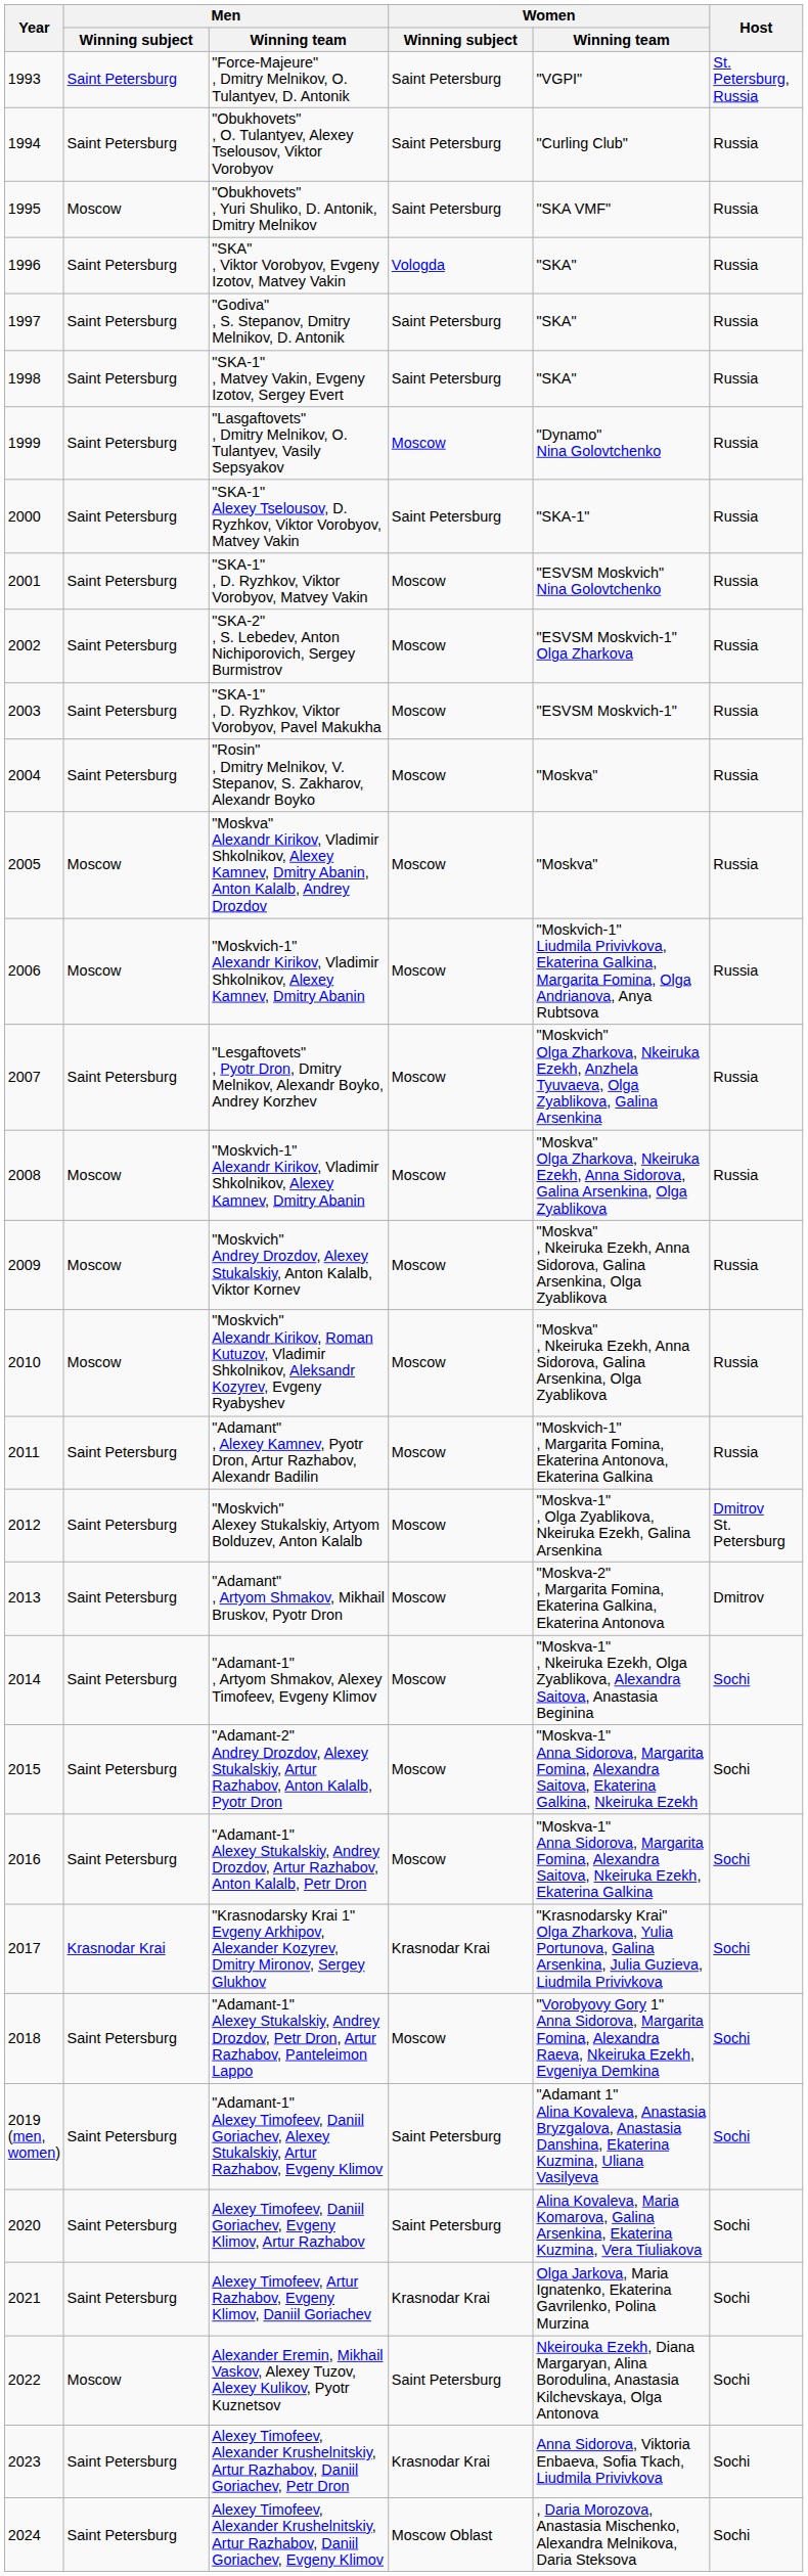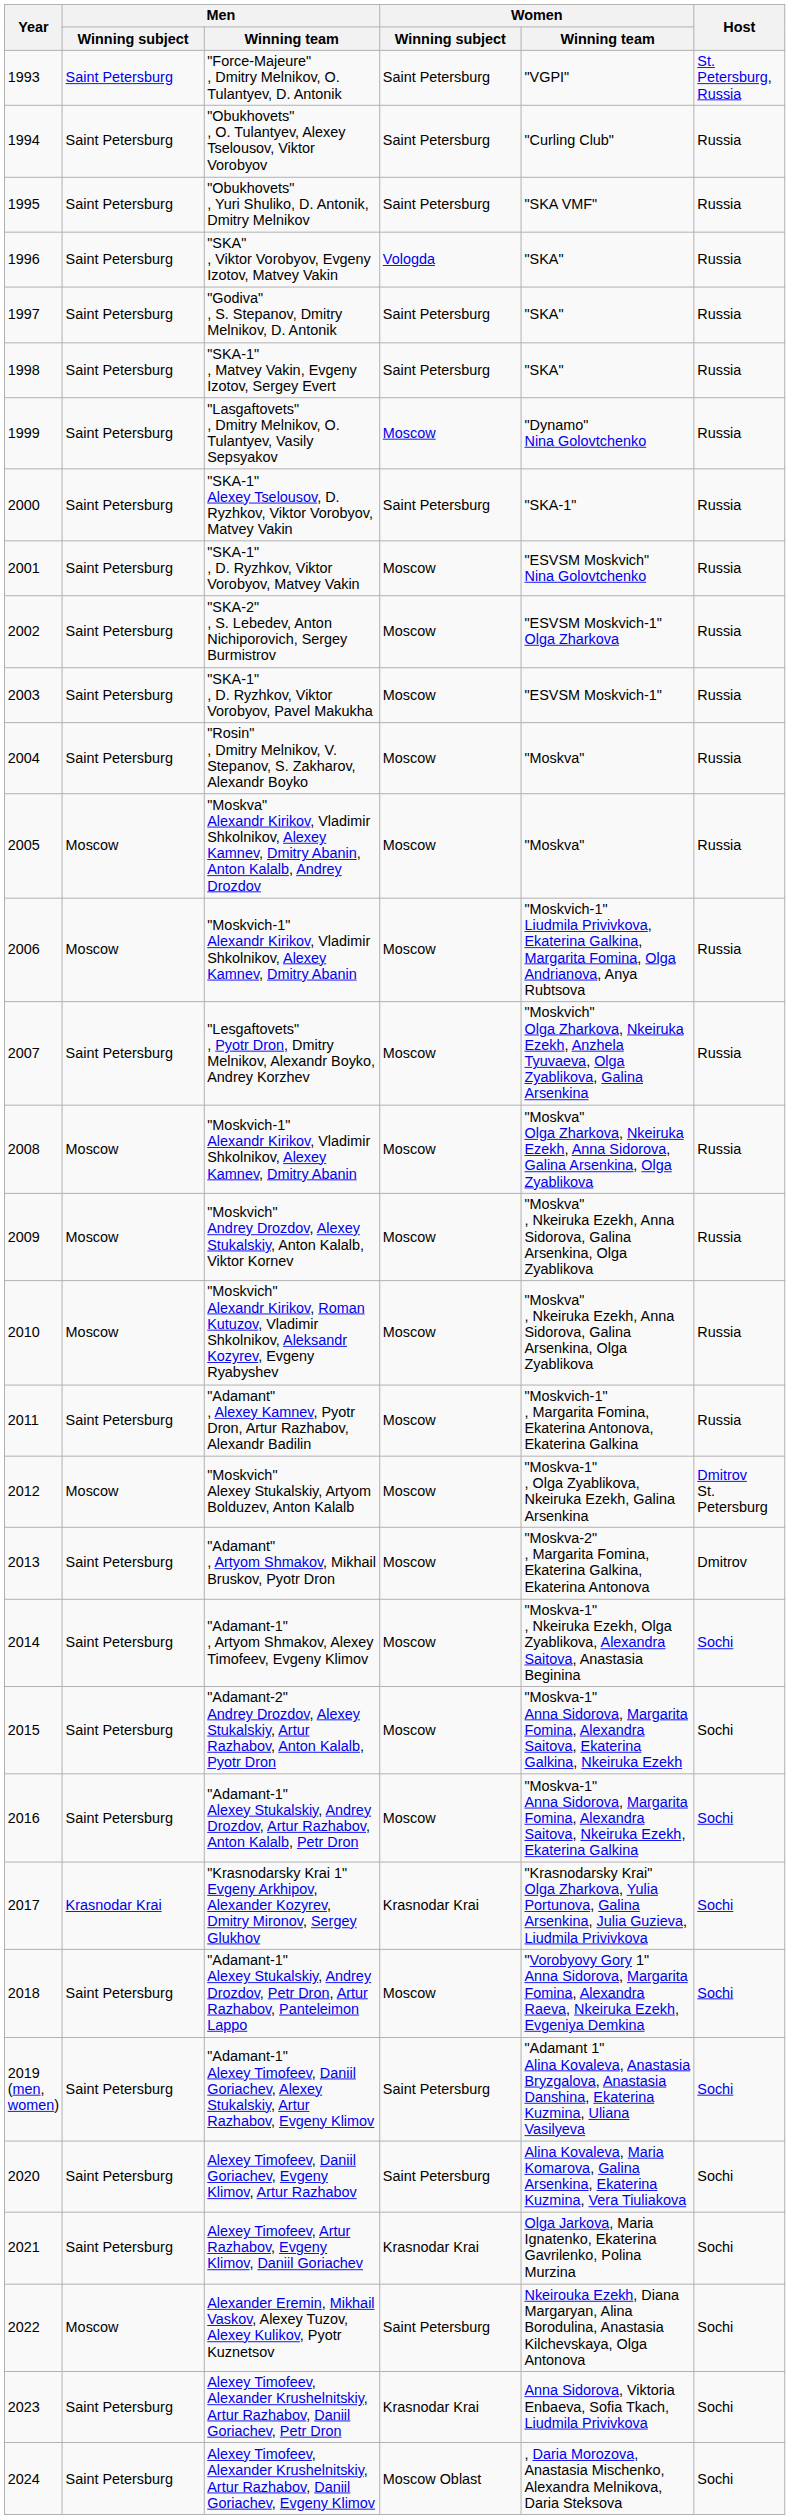"Obukhovets" , Yuri Shuliko, D. Antonik, Dmitry Melnikov | Men / Winning subject: Moscow -> Saint Petersburg
"Moskvich" Alexey Stukalskiy, Artyom Bolduzev, Anton Kalalb | Men / Winning subject: Saint Petersburg -> Moscow
